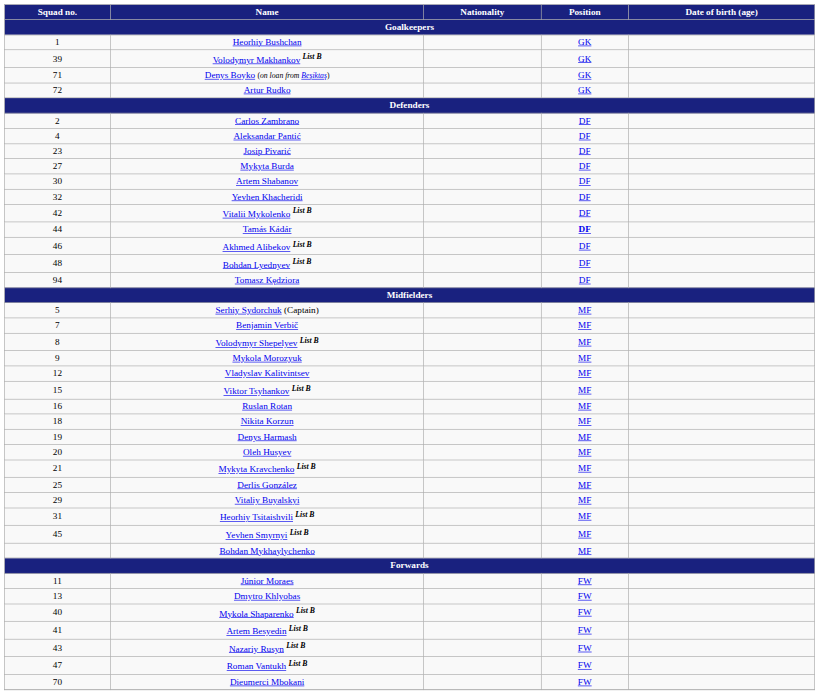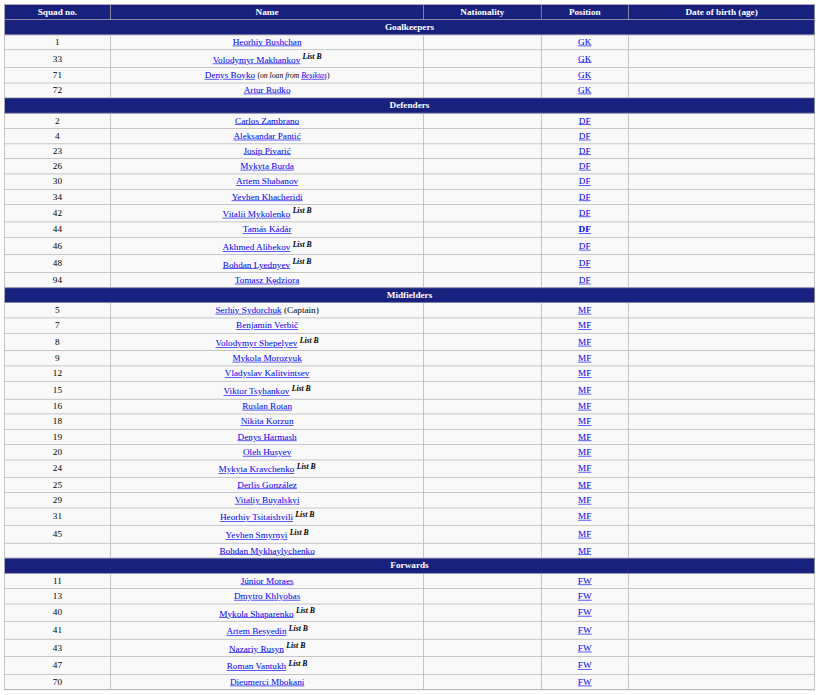Volodymyr Makhankov List B | Squad no. / Goalkeepers: 39 -> 33
Mykyta Burda | Squad no. / Goalkeepers: 27 -> 26
Yevhen Khacheridi | Squad no. / Goalkeepers: 32 -> 34
Mykyta Kravchenko List B | Squad no. / Goalkeepers: 21 -> 24
